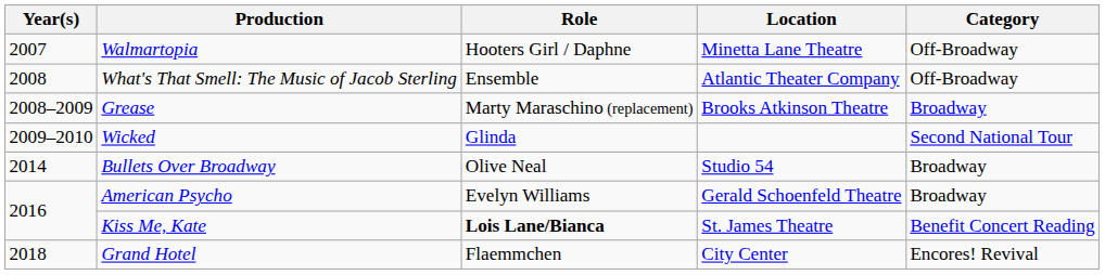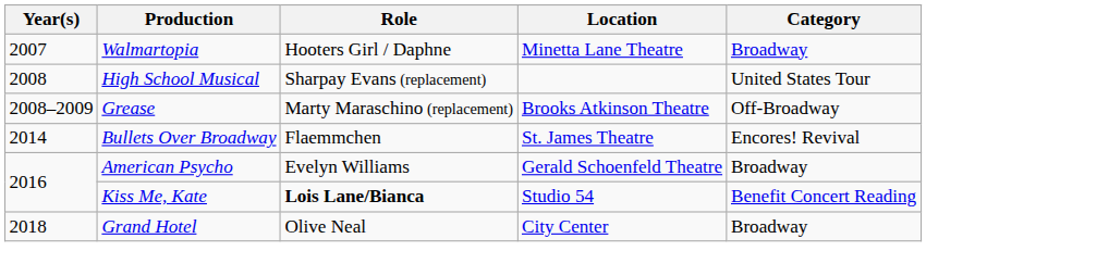Walmartopia | Category: Off-Broadway -> Broadway
- row: 2008 | What's That Smell: The Music of Jacob Sterling | Ensemble | Atlantic Theater Company | Off-Broadway
+ row: 2008 | High School Musical | Sharpay Evans (replacement) | United States Tour
Grease | Category: Broadway -> Off-Broadway
- row: 2009–2010 | Wicked | Glinda | Second National Tour
Bullets Over Broadway | Role: Olive Neal -> Flaemmchen
Bullets Over Broadway | Location: Studio 54 -> St. James Theatre
Bullets Over Broadway | Category: Broadway -> Encores! Revival
Kiss Me, Kate | Location: St. James Theatre -> Studio 54
Grand Hotel | Role: Flaemmchen -> Olive Neal
Grand Hotel | Category: Encores! Revival -> Broadway
